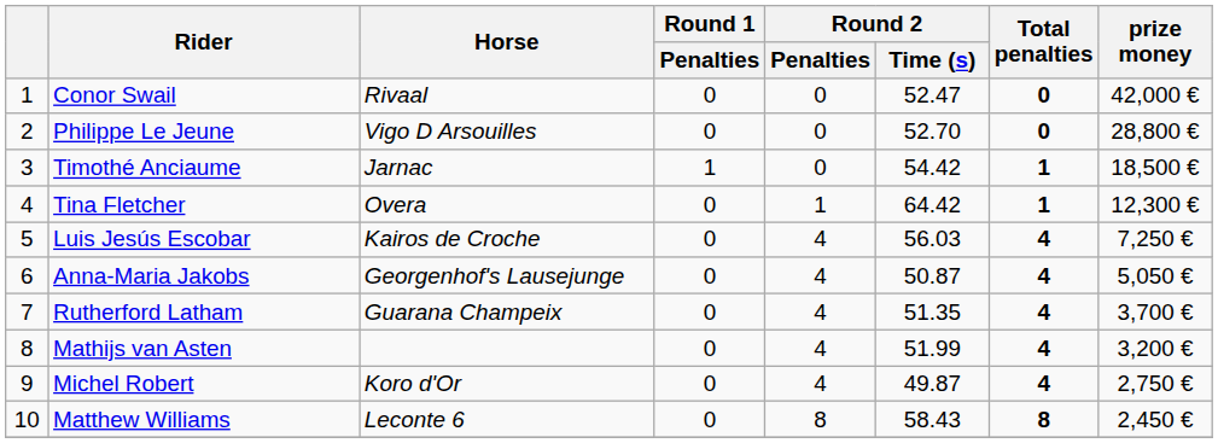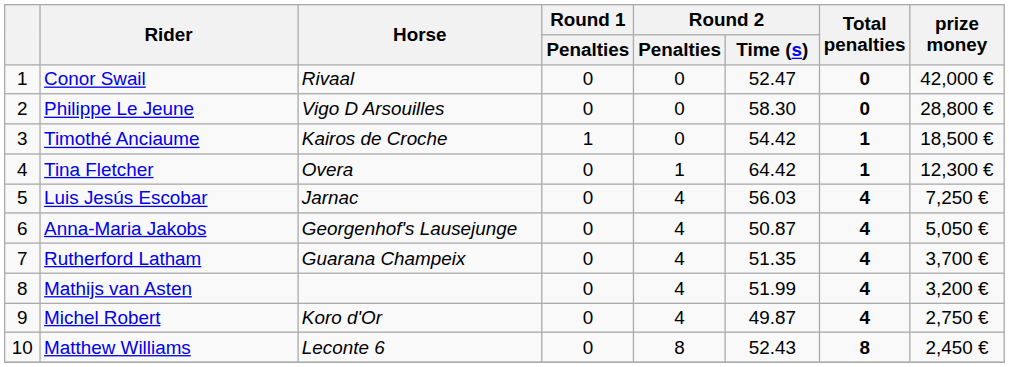Philippe Le Jeune | Round 2 / Time (s): 52.70 -> 58.30
Timothé Anciaume | Horse: Jarnac -> Kairos de Croche
Luis Jesús Escobar | Horse: Kairos de Croche -> Jarnac
Matthew Williams | Round 2 / Time (s): 58.43 -> 52.43
